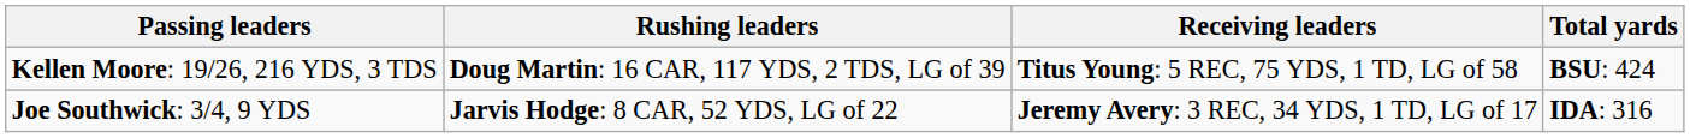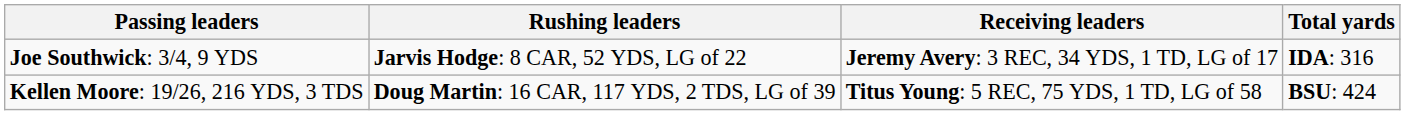rows swapped: Kellen Moore: 19/26, 216 YDS, 3 TDS <-> Joe Southwick: 3/4, 9 YDS
